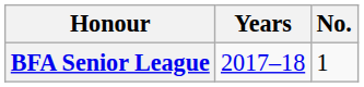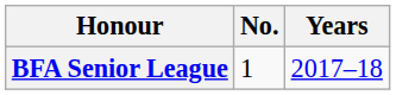columns swapped: No. <-> Years
